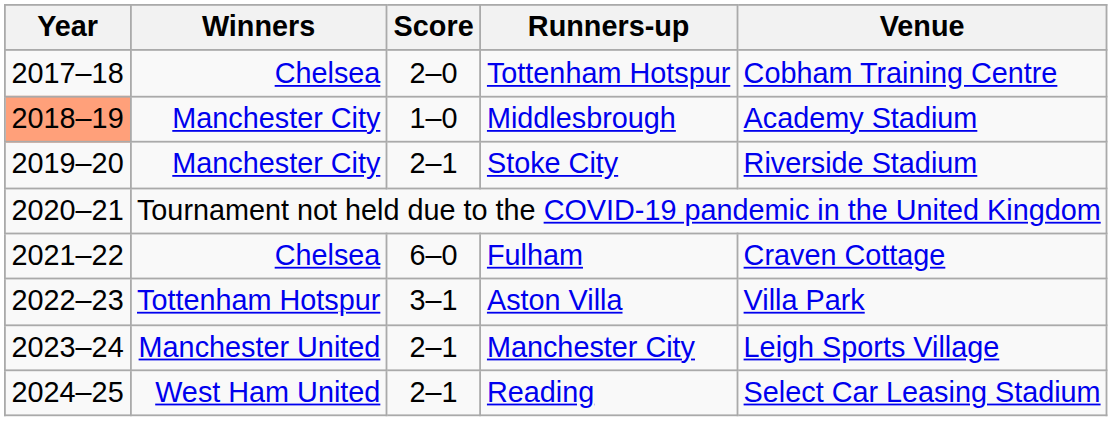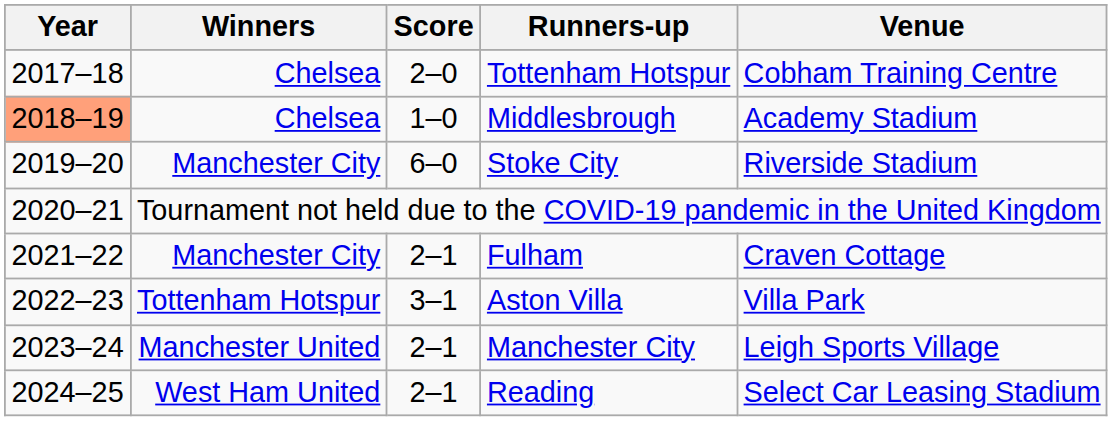Middlesbrough | Winners: Manchester City -> Chelsea
Stoke City | Score: 2–1 -> 6–0
Fulham | Winners: Chelsea -> Manchester City
Fulham | Score: 6–0 -> 2–1
